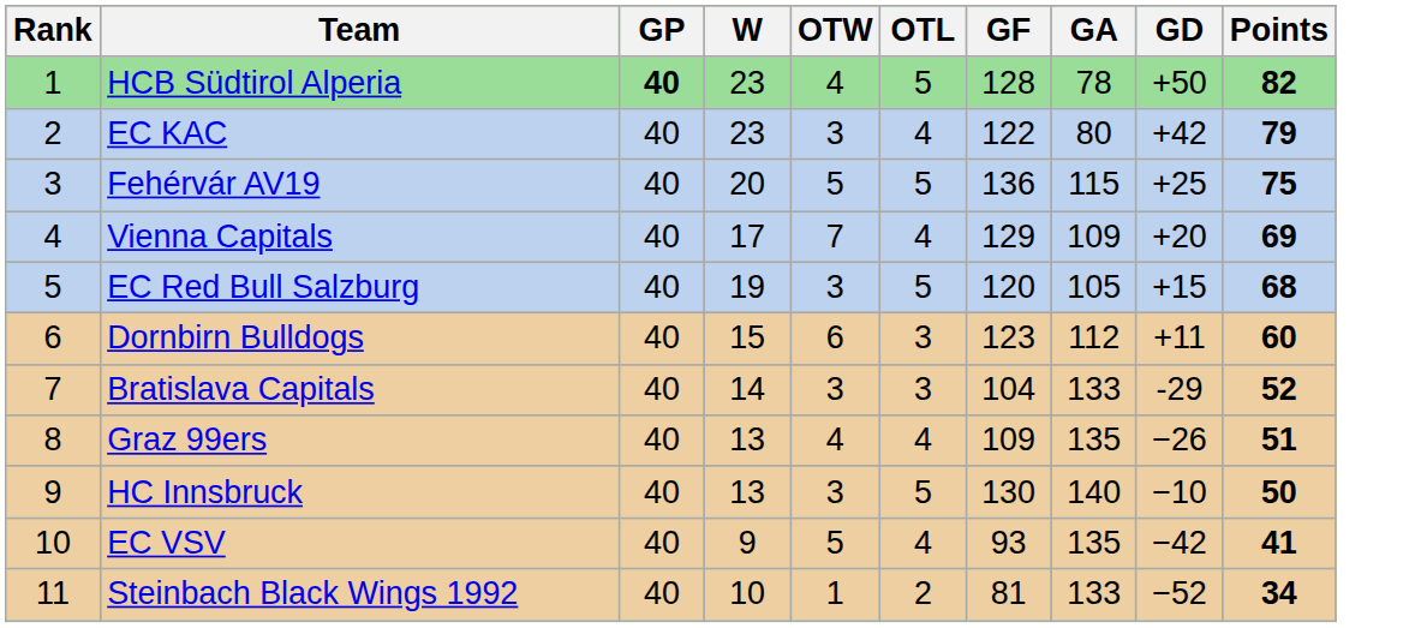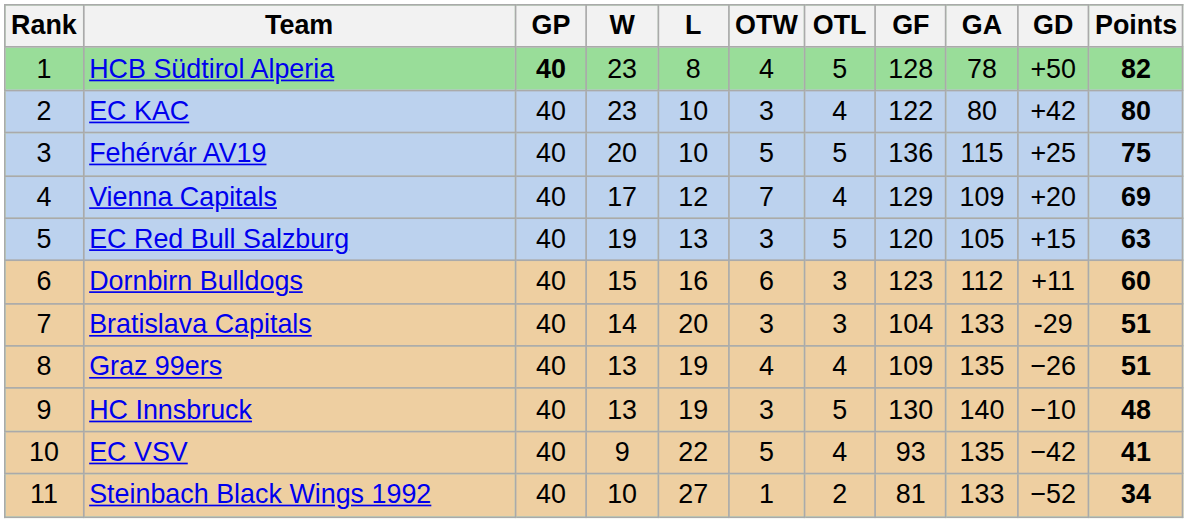+ column: L | 8 | 10 | 10 | 12 | 13 | 16 | 20 | 19 | 19 | 22 | 27
EC KAC | Points: 79 -> 80
EC Red Bull Salzburg | Points: 68 -> 63
Bratislava Capitals | Points: 52 -> 51
HC Innsbruck | Points: 50 -> 48
